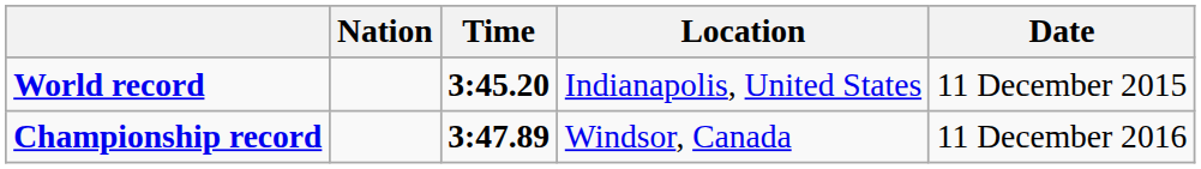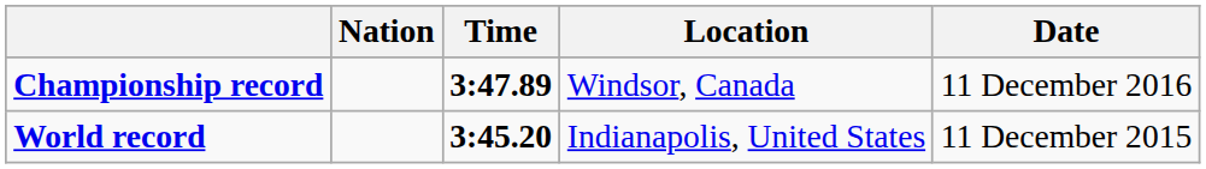rows swapped: World record <-> Championship record
